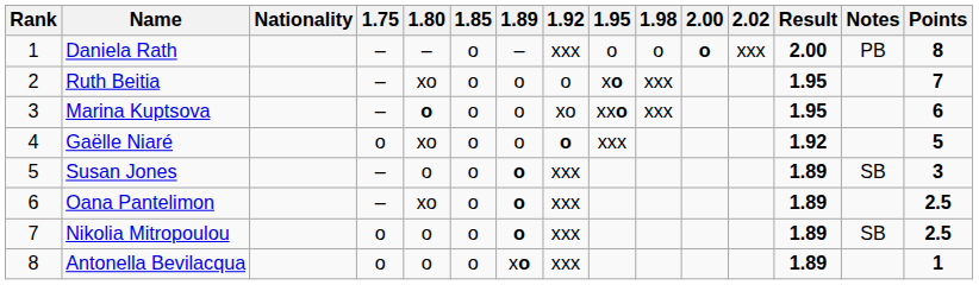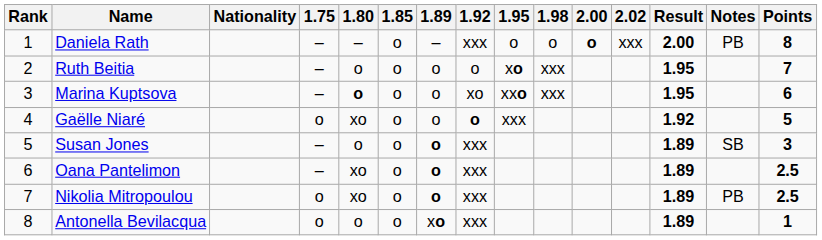Ruth Beitia | 1.80: xo -> o
Nikolia Mitropoulou | 1.80: o -> xo
Nikolia Mitropoulou | Notes: SB -> PB
